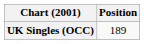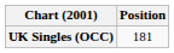UK Singles (OCC) | Position: 189 -> 181
